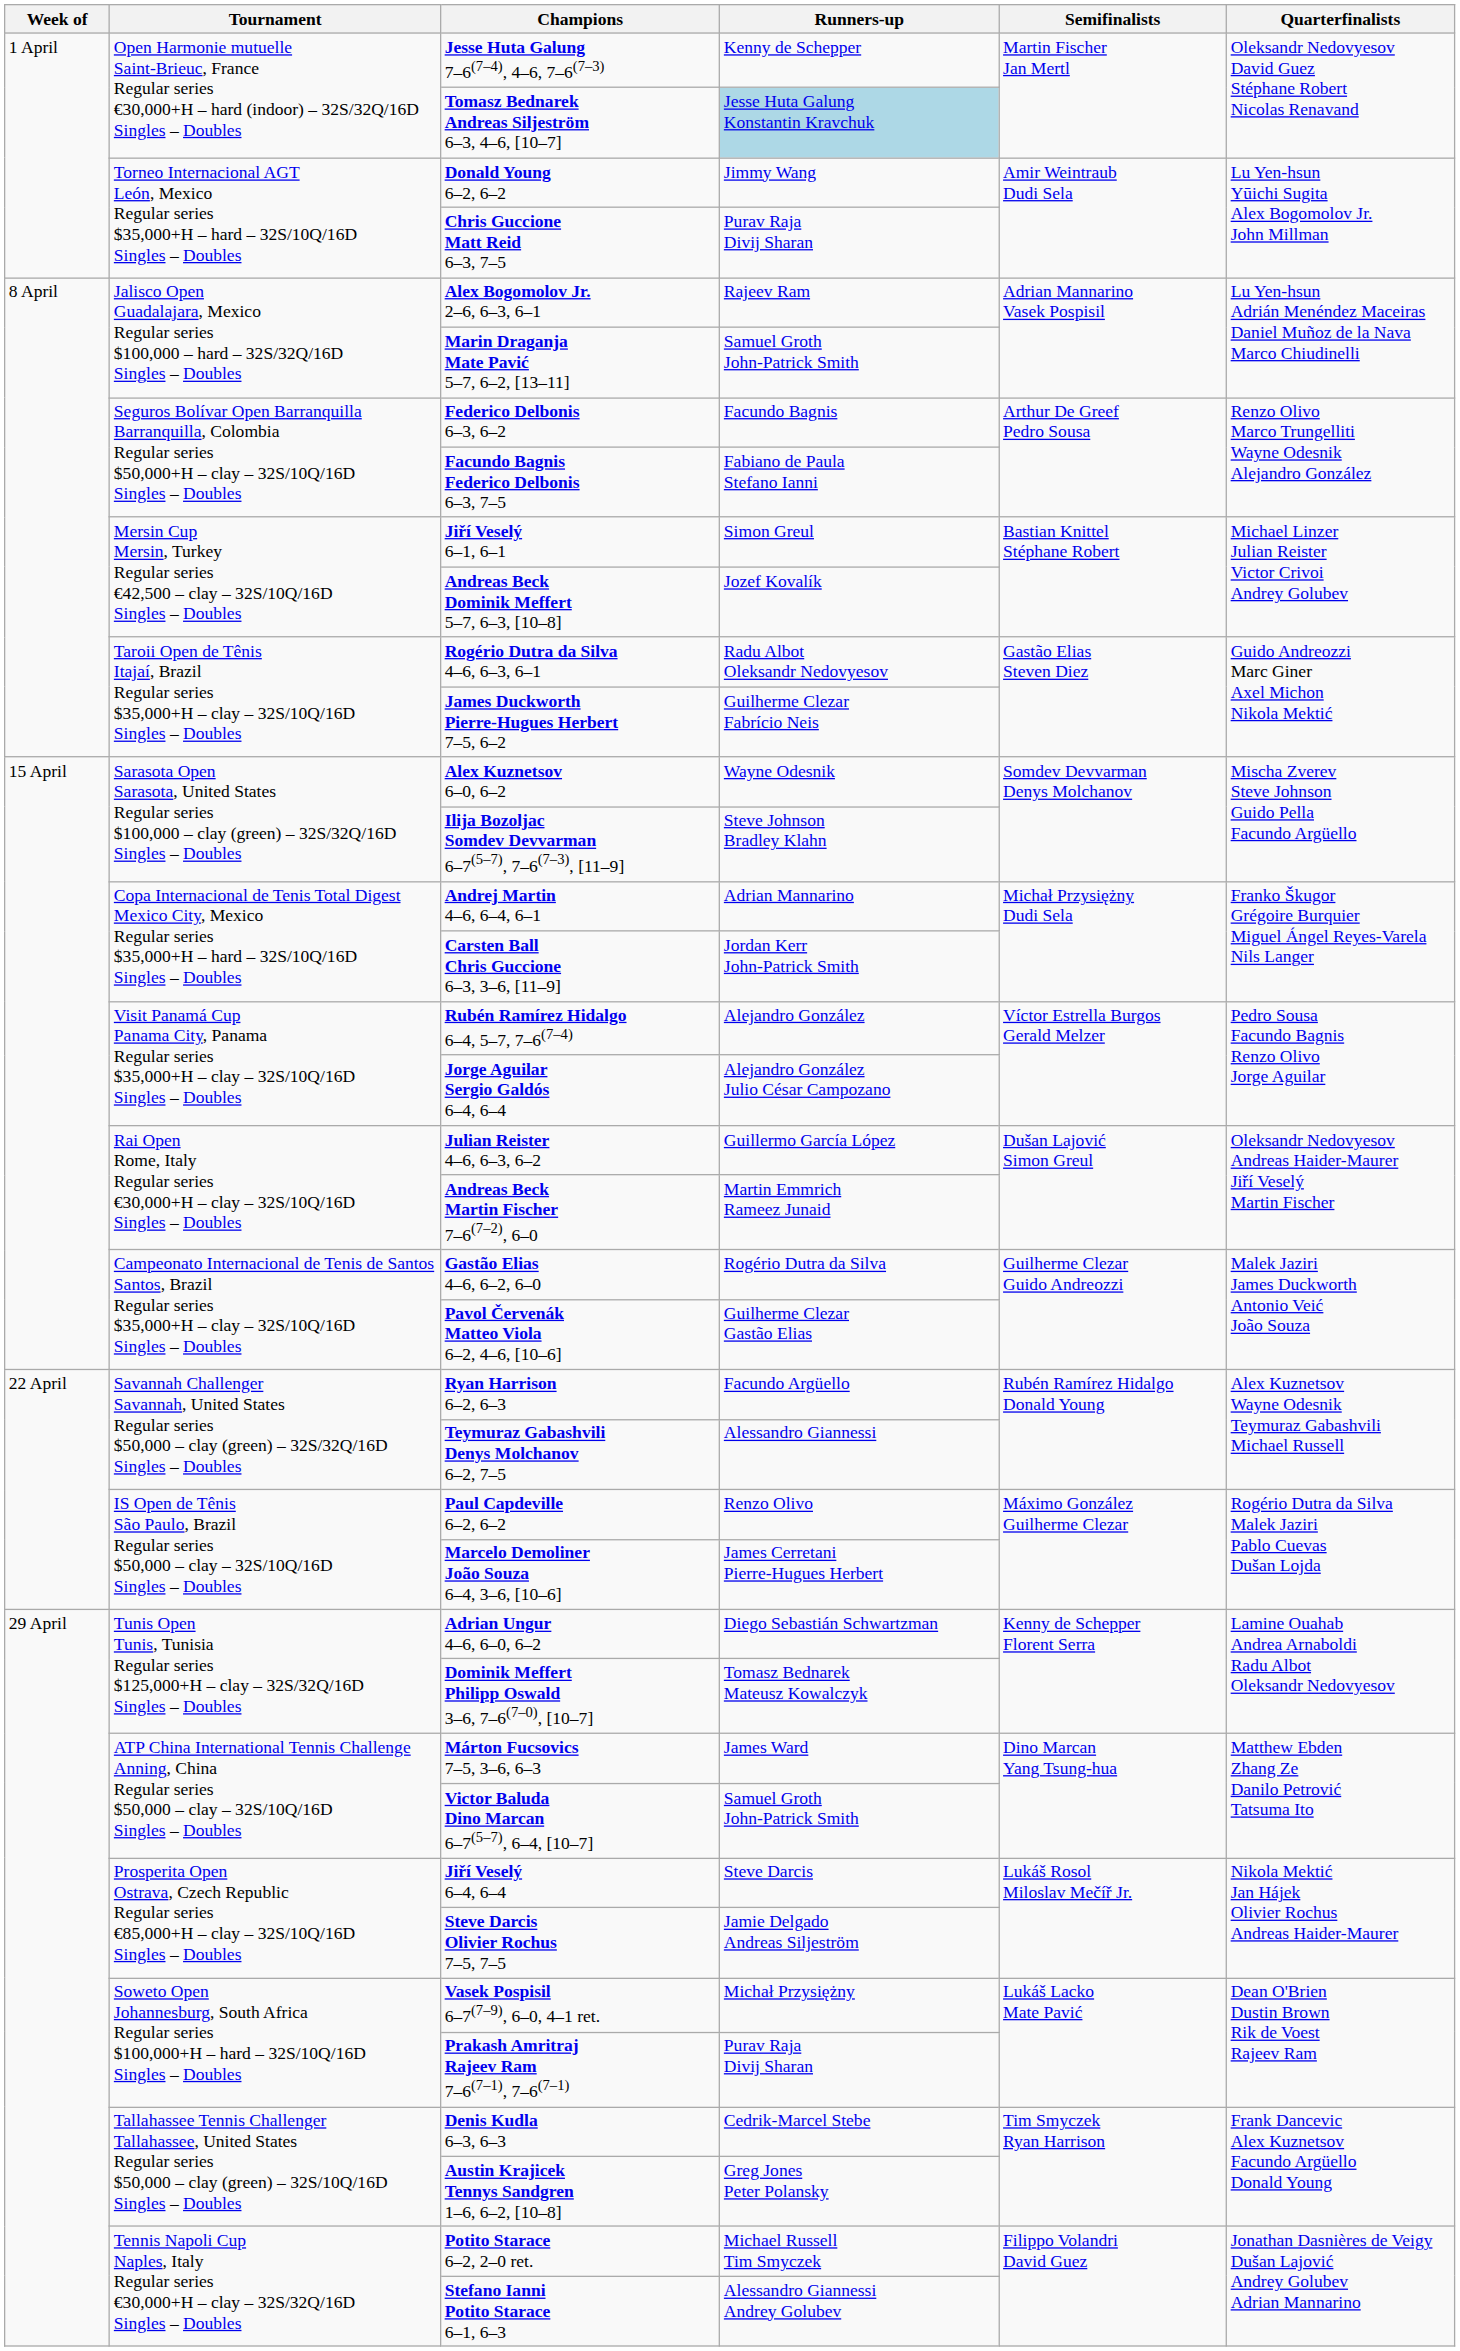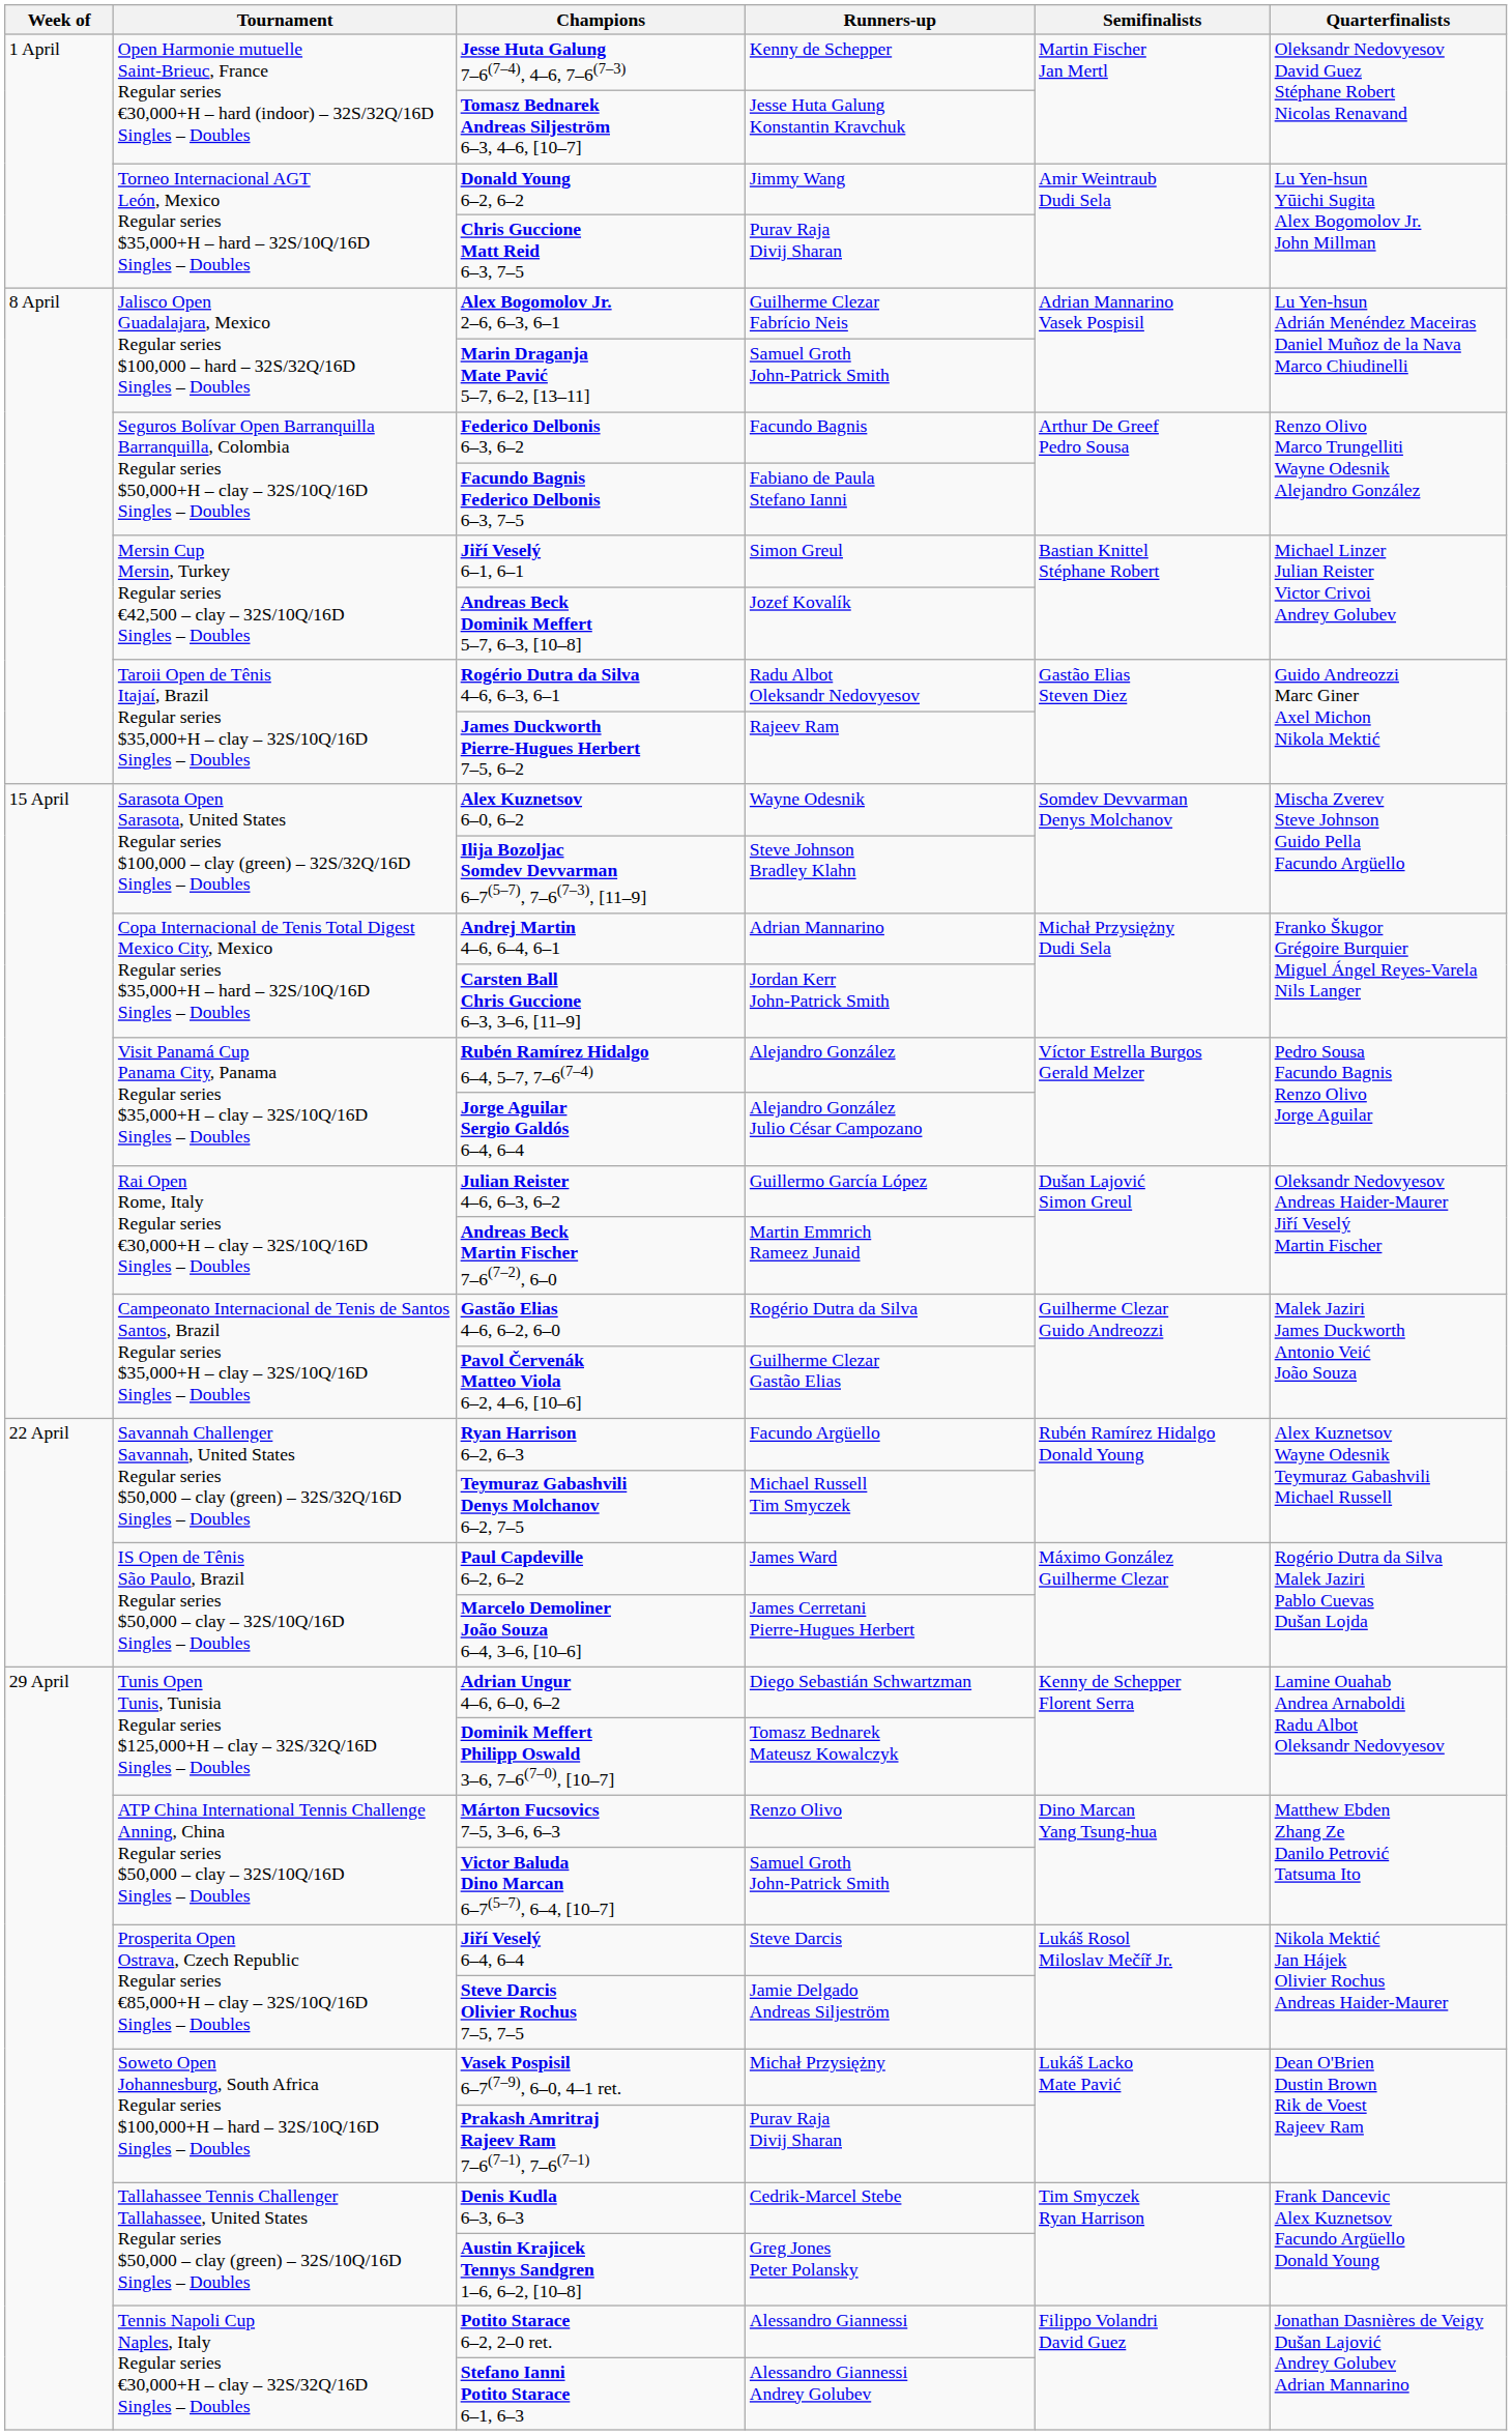Tomasz Bednarek Andreas Siljeström 6–3, 4–6, [10–7] | Runners-up: lightblue background -> no background
Alex Bogomolov Jr. 2–6, 6–3, 6–1 | Runners-up: Rajeev Ram -> Guilherme Clezar Fabrício Neis
James Duckworth Pierre-Hugues Herbert 7–5, 6–2 | Runners-up: Guilherme Clezar Fabrício Neis -> Rajeev Ram
Teymuraz Gabashvili Denys Molchanov 6–2, 7–5 | Runners-up: Alessandro Giannessi -> Michael Russell Tim Smyczek
Paul Capdeville 6–2, 6–2 | Runners-up: Renzo Olivo -> James Ward
Márton Fucsovics 7–5, 3–6, 6–3 | Runners-up: James Ward -> Renzo Olivo
Potito Starace 6–2, 2–0 ret. | Runners-up: Michael Russell Tim Smyczek -> Alessandro Giannessi
